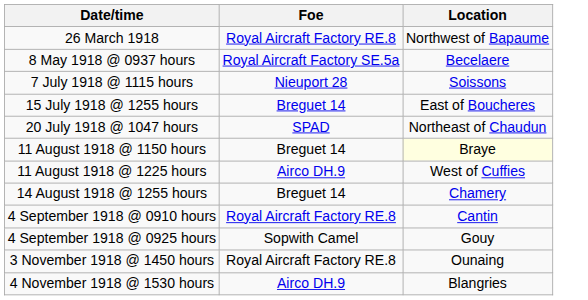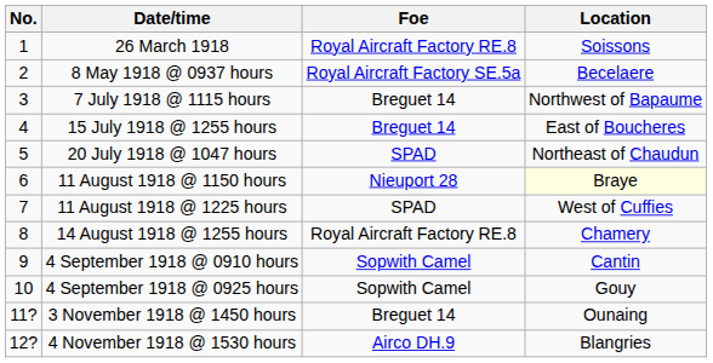+ column: No. | 1 | 2 | 3 | 4 | 5 | 6 | 7 | 8 | 9 | 10 | 11? | 12?
26 March 1918 | Location: Northwest of Bapaume -> Soissons
7 July 1918 @ 1115 hours | Foe: Nieuport 28 -> Breguet 14
7 July 1918 @ 1115 hours | Location: Soissons -> Northwest of Bapaume
11 August 1918 @ 1150 hours | Foe: Breguet 14 -> Nieuport 28
11 August 1918 @ 1225 hours | Foe: Airco DH.9 -> SPAD
14 August 1918 @ 1255 hours | Foe: Breguet 14 -> Royal Aircraft Factory RE.8
4 September 1918 @ 0910 hours | Foe: Royal Aircraft Factory RE.8 -> Sopwith Camel
3 November 1918 @ 1450 hours | Foe: Royal Aircraft Factory RE.8 -> Breguet 14
